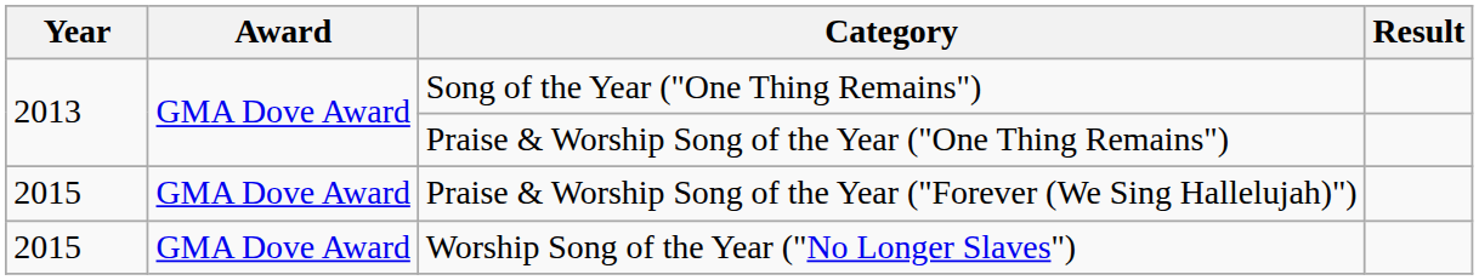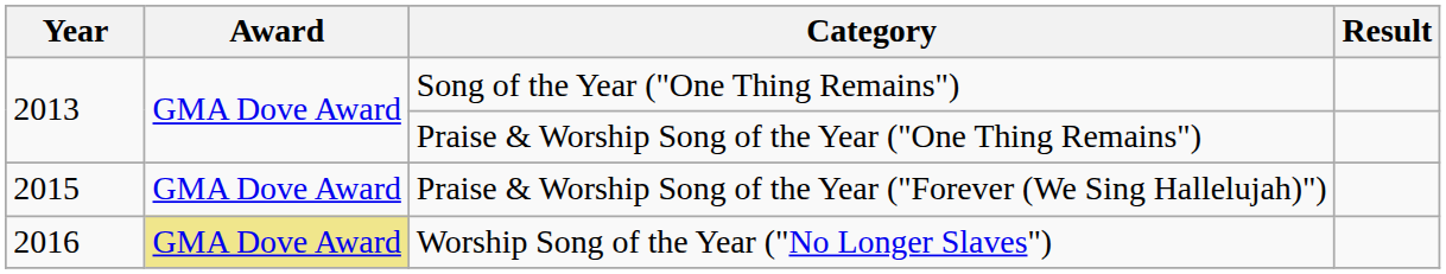Worship Song of the Year ("No Longer Slaves") | Year: 2015 -> 2016
Worship Song of the Year ("No Longer Slaves") | Award: no background -> khaki background
